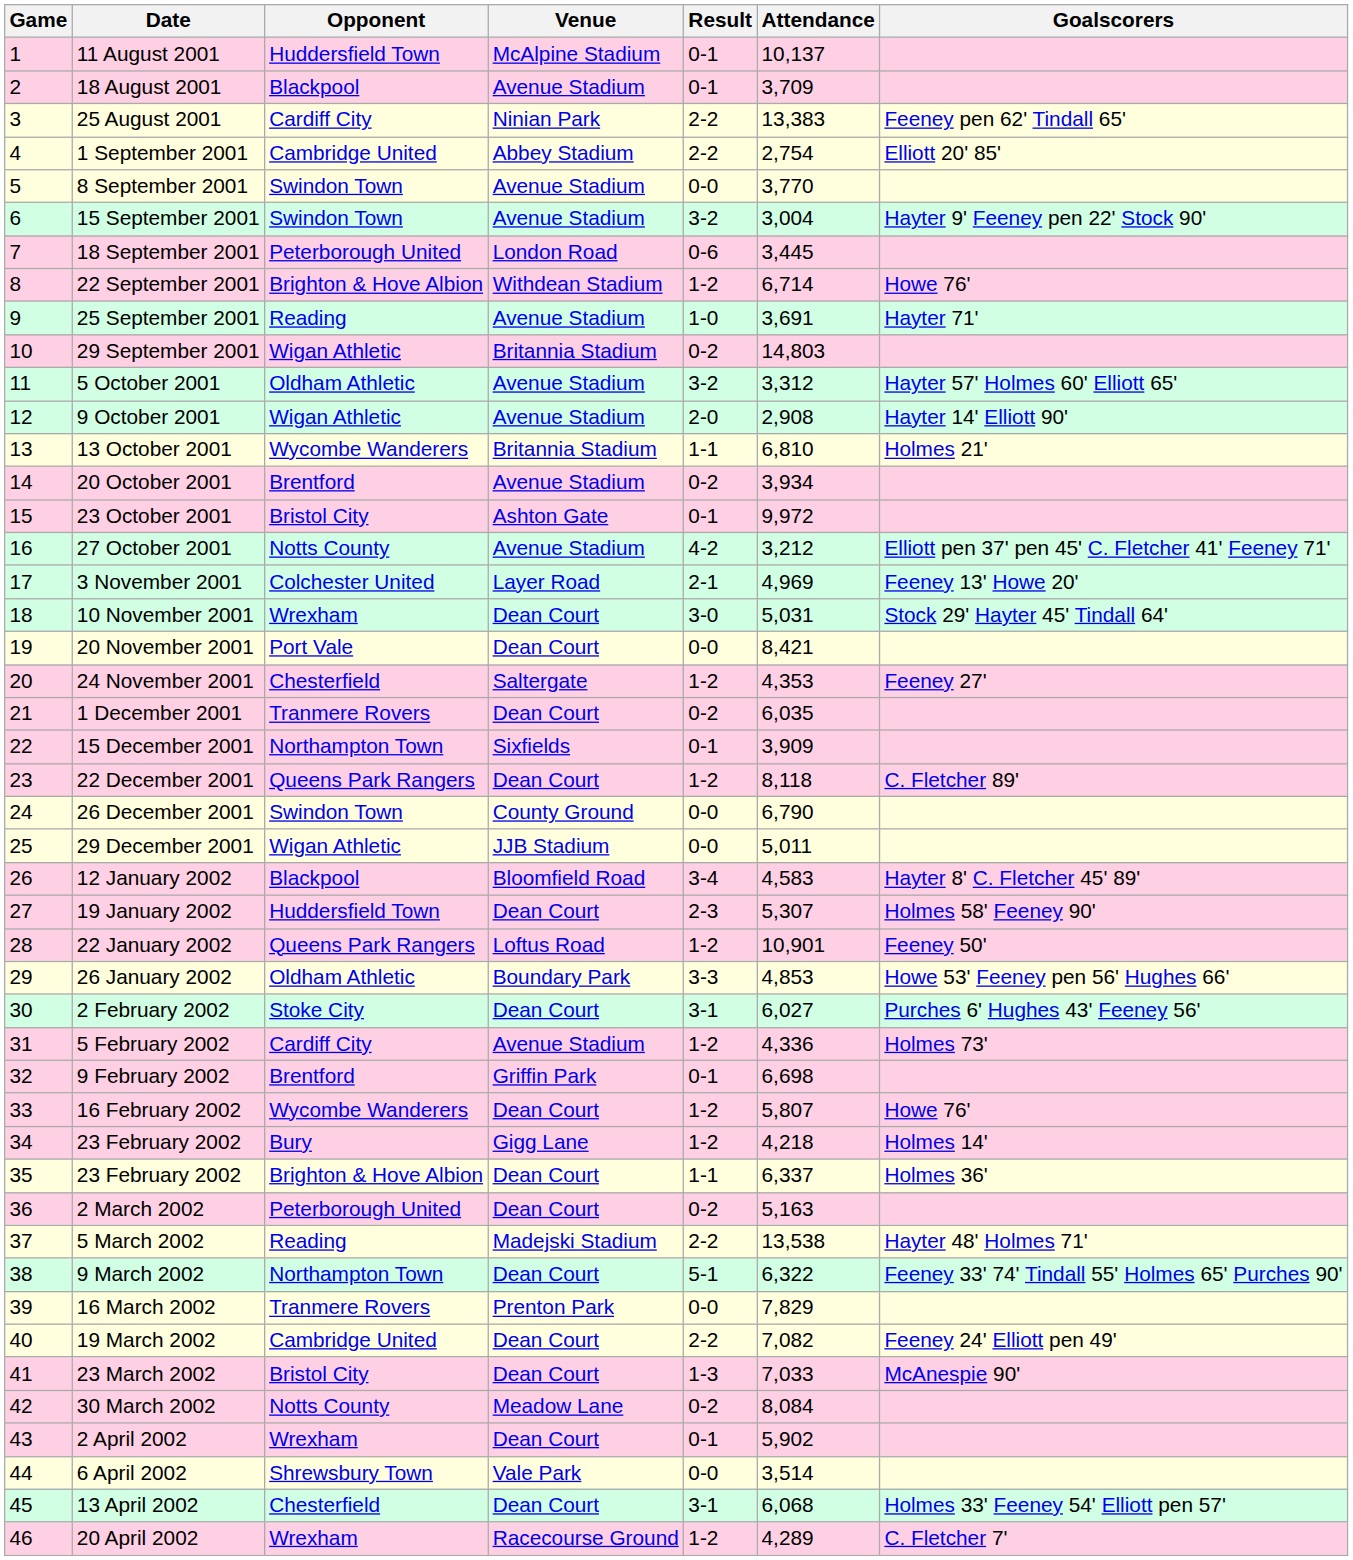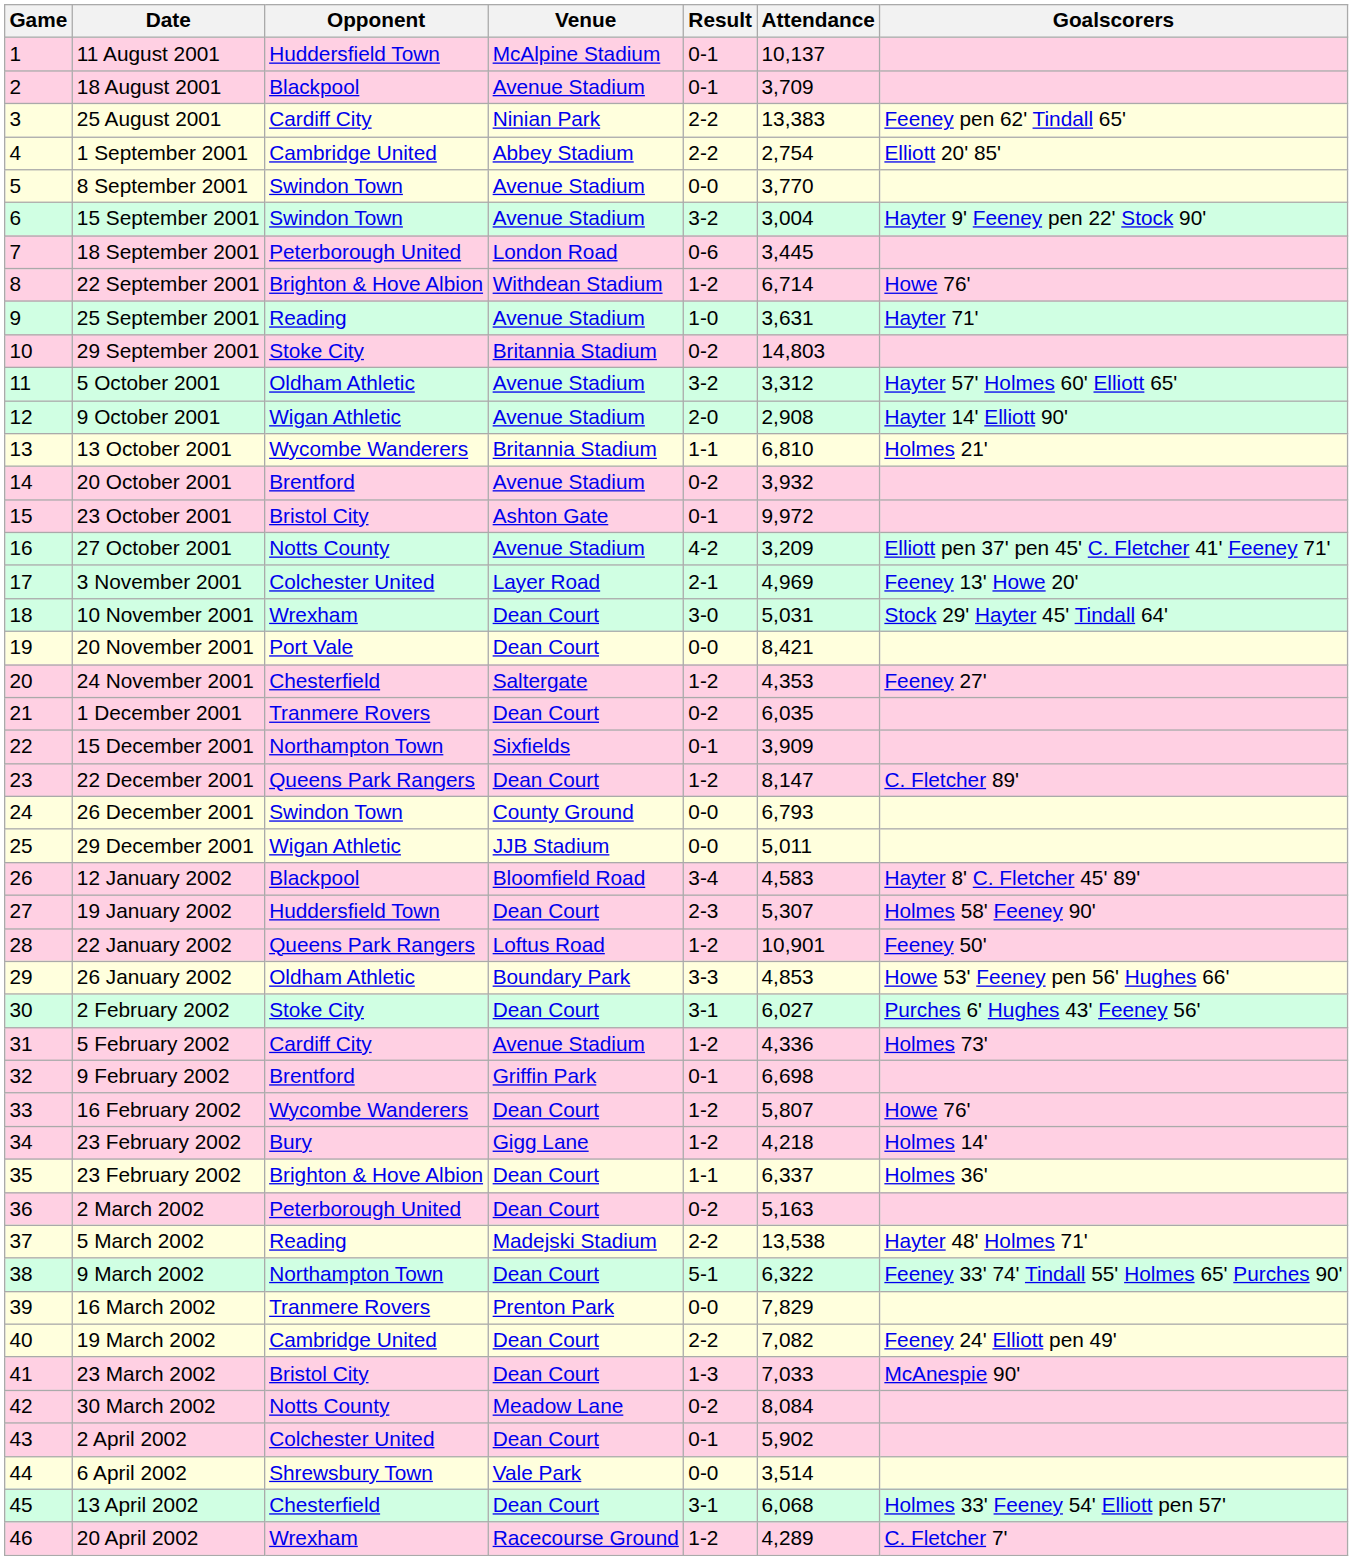25 September 2001 | Attendance: 3,691 -> 3,631
29 September 2001 | Opponent: Wigan Athletic -> Stoke City
20 October 2001 | Attendance: 3,934 -> 3,932
27 October 2001 | Attendance: 3,212 -> 3,209
22 December 2001 | Attendance: 8,118 -> 8,147
26 December 2001 | Attendance: 6,790 -> 6,793
2 April 2002 | Opponent: Wrexham -> Colchester United
